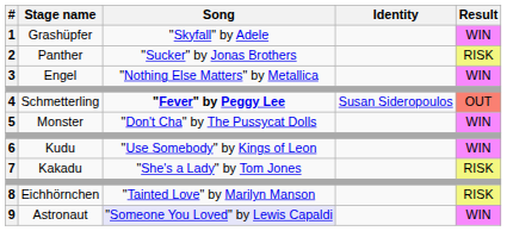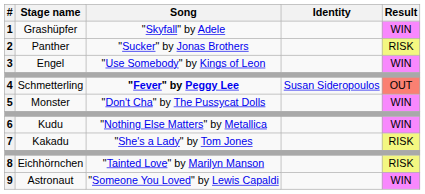3 | Song: "Nothing Else Matters" by Metallica -> "Use Somebody" by Kings of Leon
6 | Song: "Use Somebody" by Kings of Leon -> "Nothing Else Matters" by Metallica
9 | Song: lavender background -> no background
